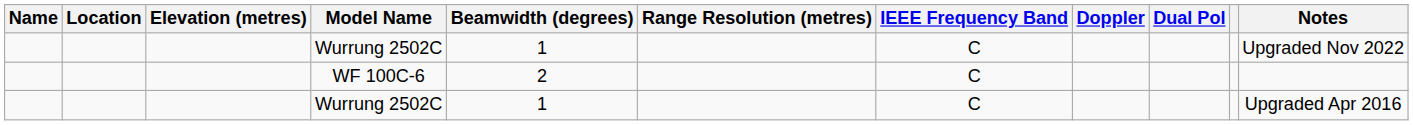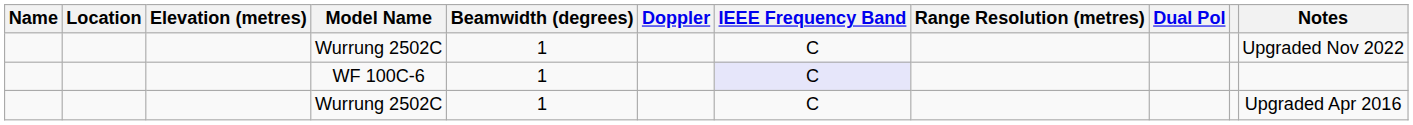columns swapped: Range Resolution (metres) <-> Doppler
WF 100C-6 | Beamwidth (degrees): 2 -> 1
WF 100C-6 | IEEE Frequency Band: no background -> lavender background
